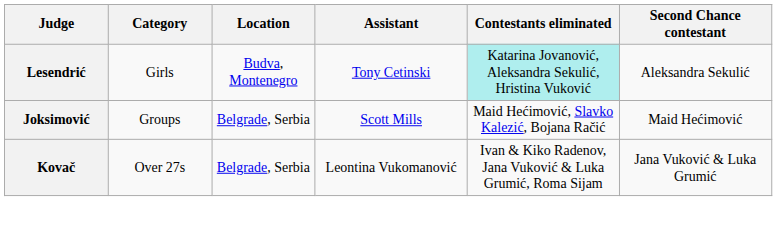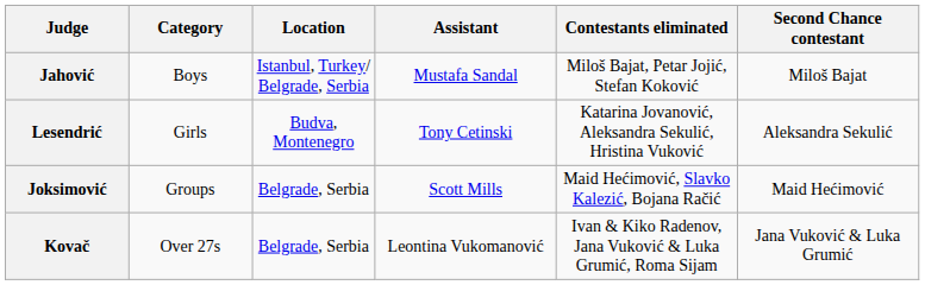+ row: Jahović | Boys | Istanbul, Turkey/ Belgrade, Serbia | Mustafa Sandal | Miloš Bajat, Petar Jojić, Stefan Koković | Miloš Bajat
Lesendrić | Contestants eliminated: paleturquoise background -> no background
